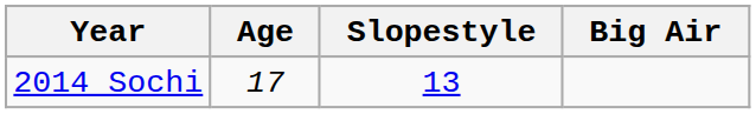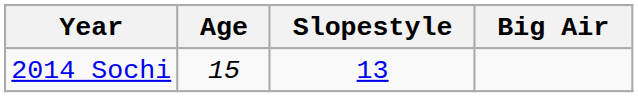2014 Sochi | Age: 17 -> 15
